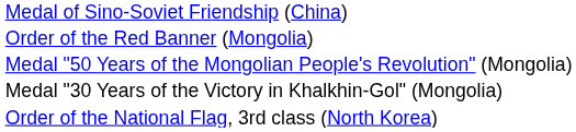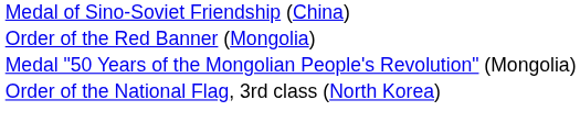- row: Medal "30 Years of the Victory in Khalkhin-Gol" (Mongolia)
